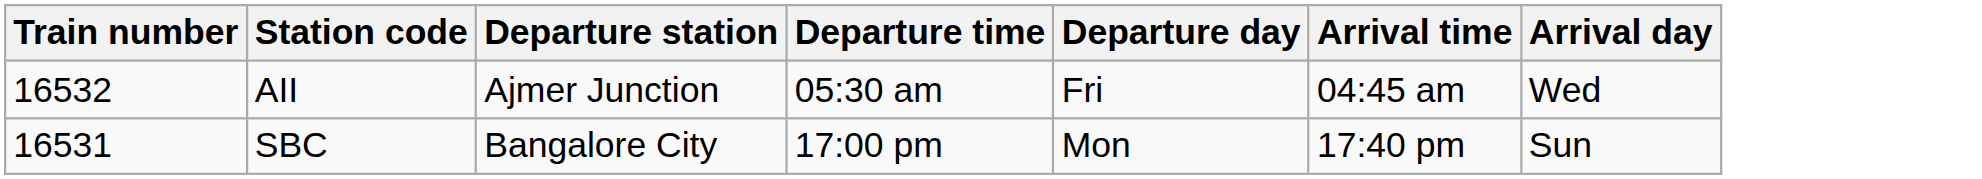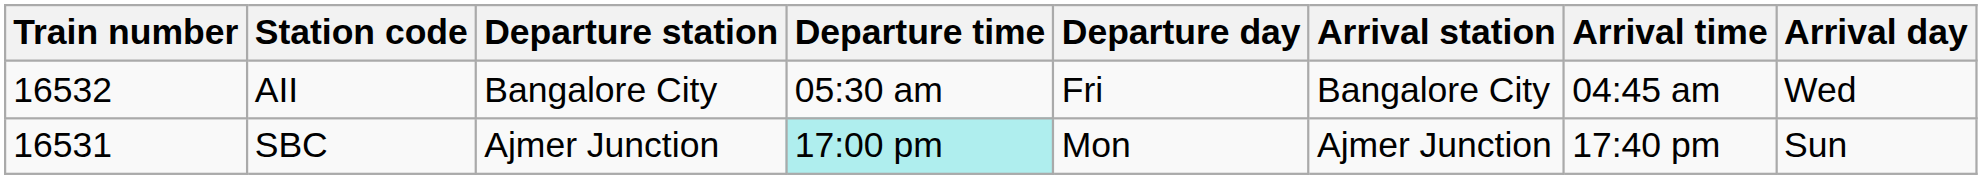+ column: Arrival station | Bangalore City | Ajmer Junction
AII | Departure station: Ajmer Junction -> Bangalore City
SBC | Departure station: Bangalore City -> Ajmer Junction
SBC | Departure time: no background -> paleturquoise background
